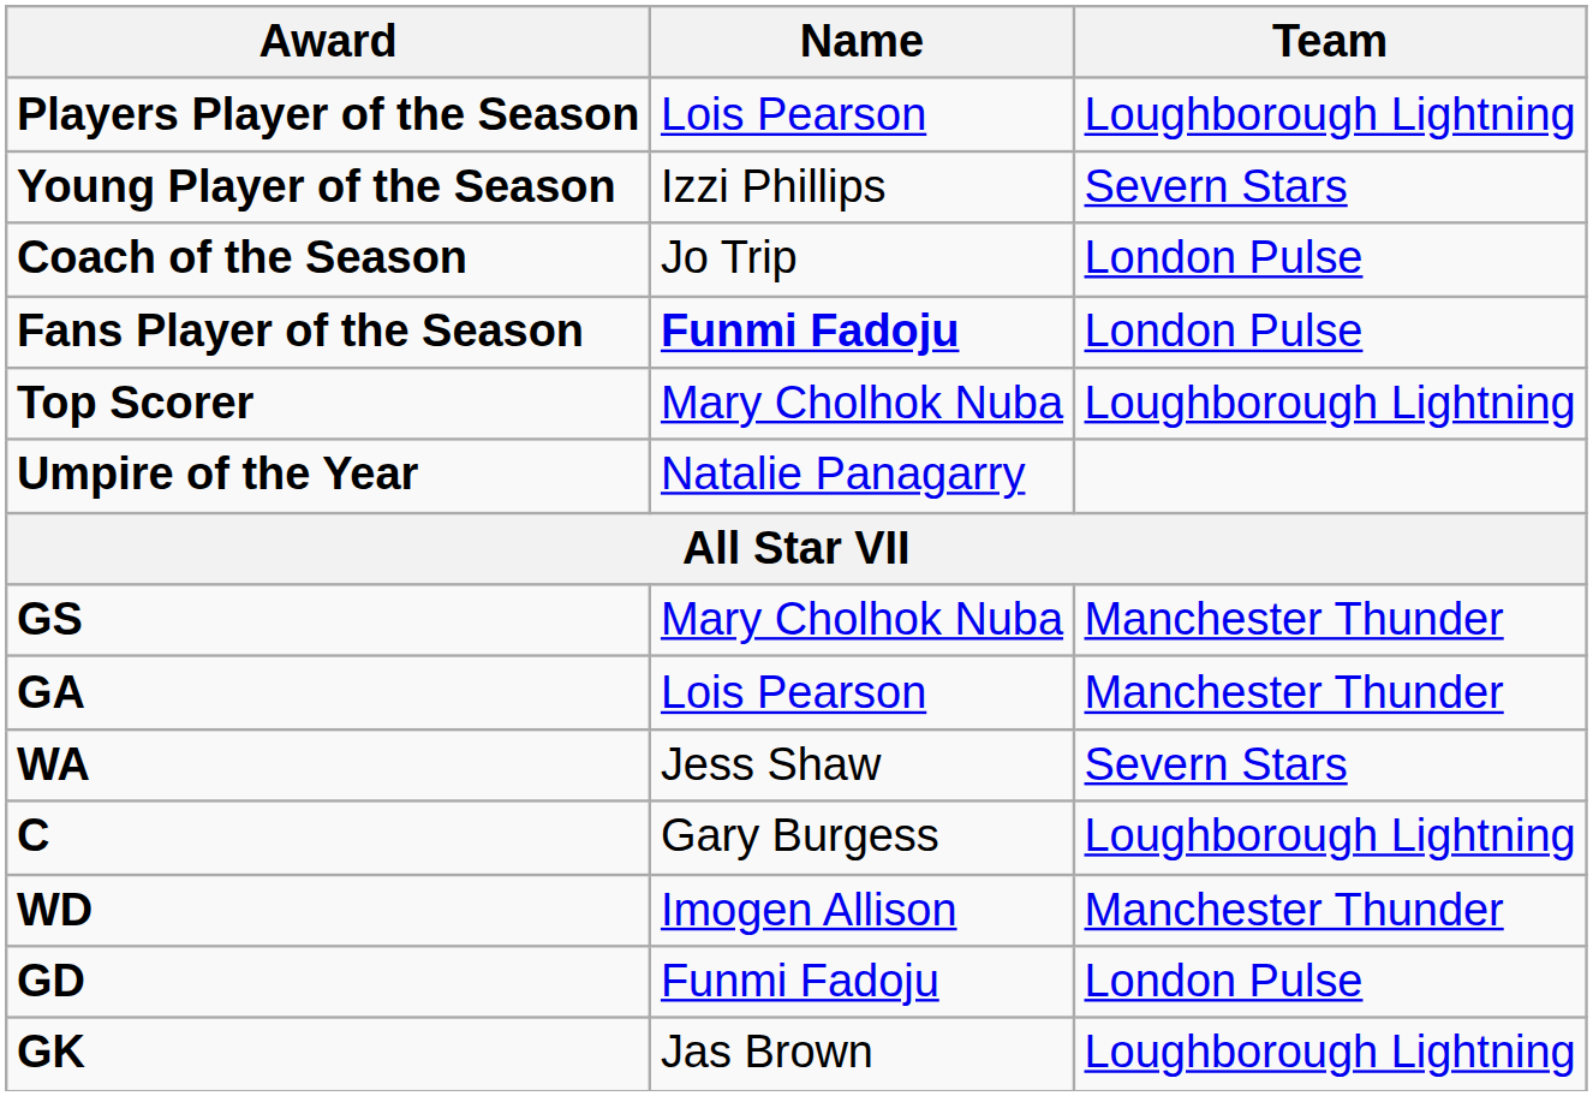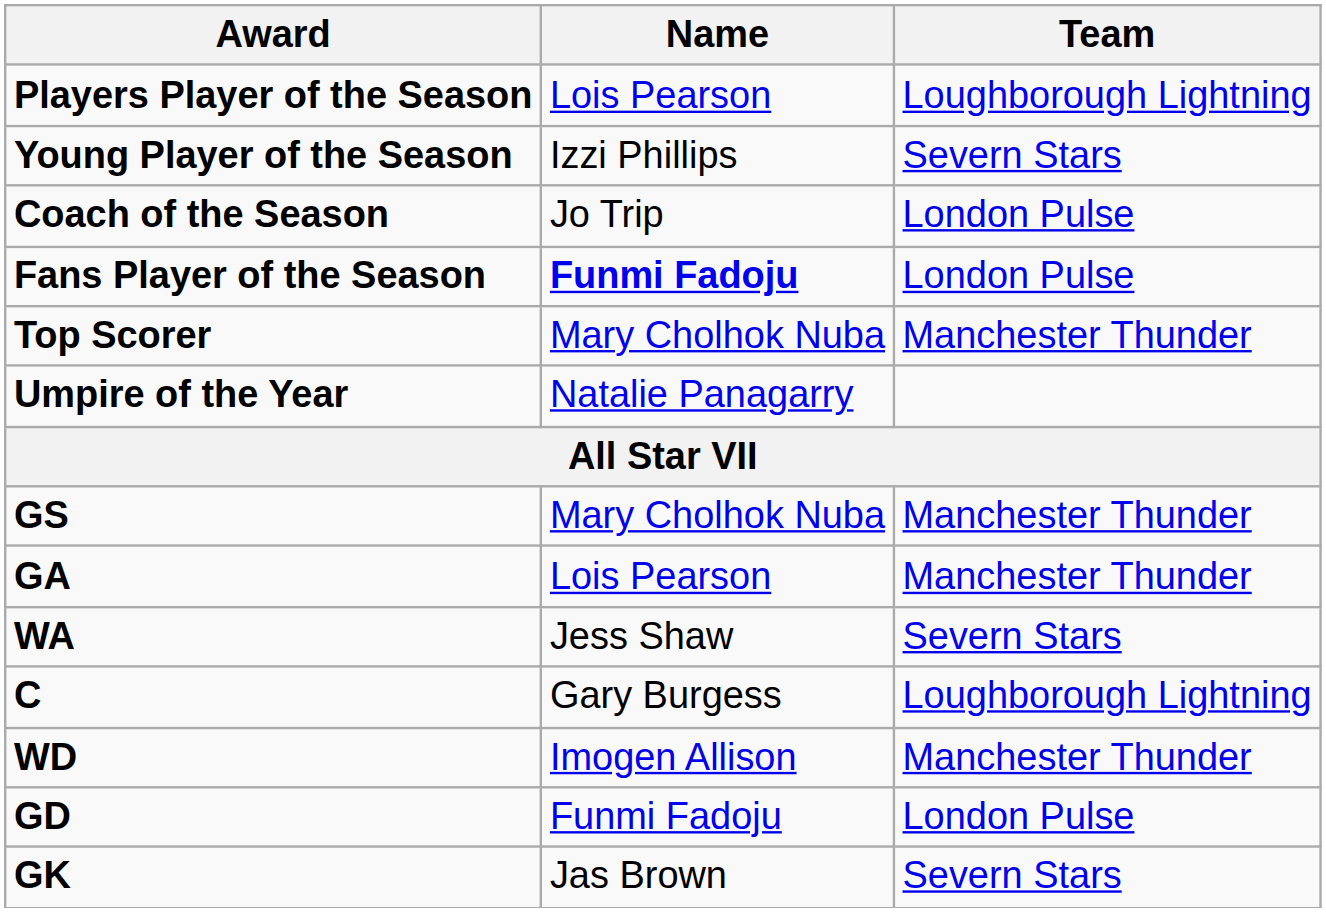Top Scorer | Team: Loughborough Lightning -> Manchester Thunder
GK | Team: Loughborough Lightning -> Severn Stars
